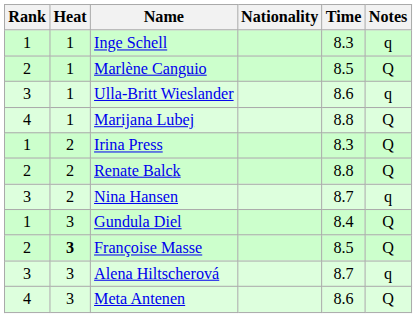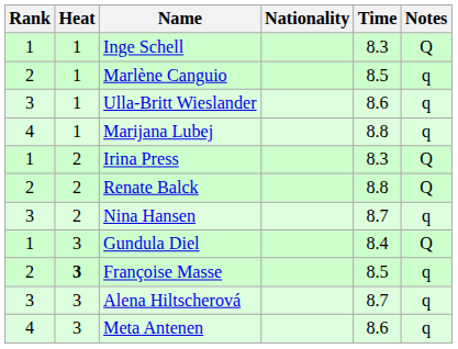Inge Schell | Notes: q -> Q
Marlène Canguio | Notes: Q -> q
Marijana Lubej | Notes: Q -> q
Françoise Masse | Notes: Q -> q
Meta Antenen | Notes: Q -> q
